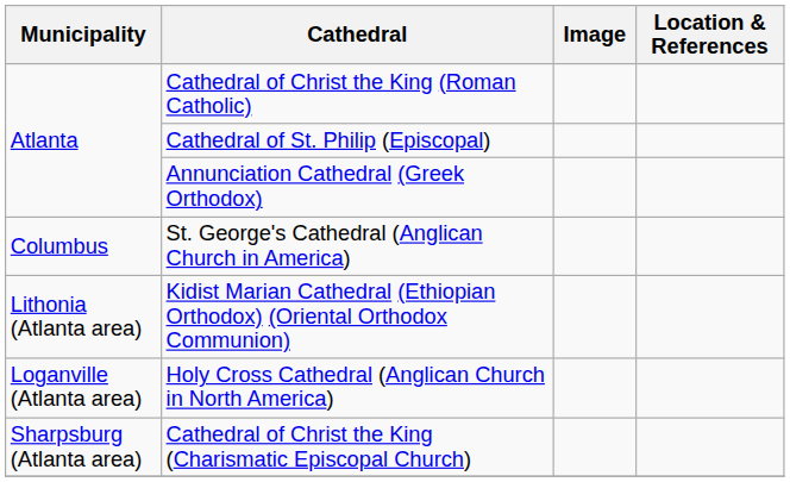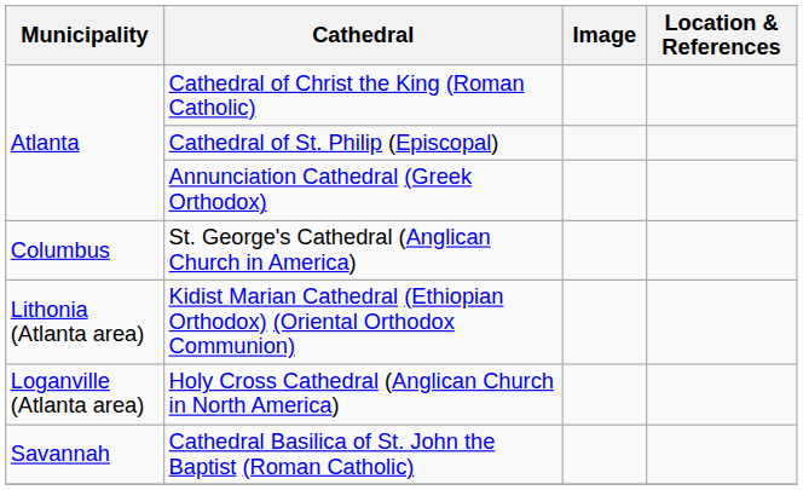+ row: Savannah | Cathedral Basilica of St. John the Baptist (Roman Catholic)
- row: Sharpsburg (Atlanta area) | Cathedral of Christ the King (Charismatic Episcopal Church)
